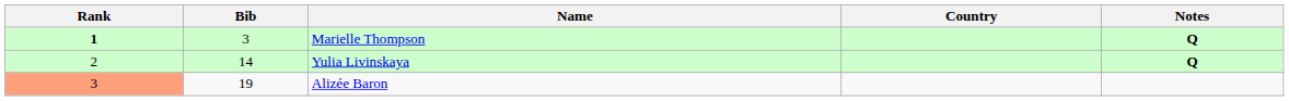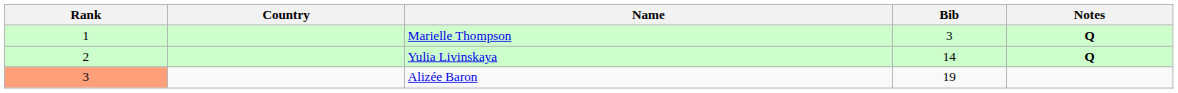columns swapped: Bib <-> Country
Marielle Thompson | Rank: bold -> normal
